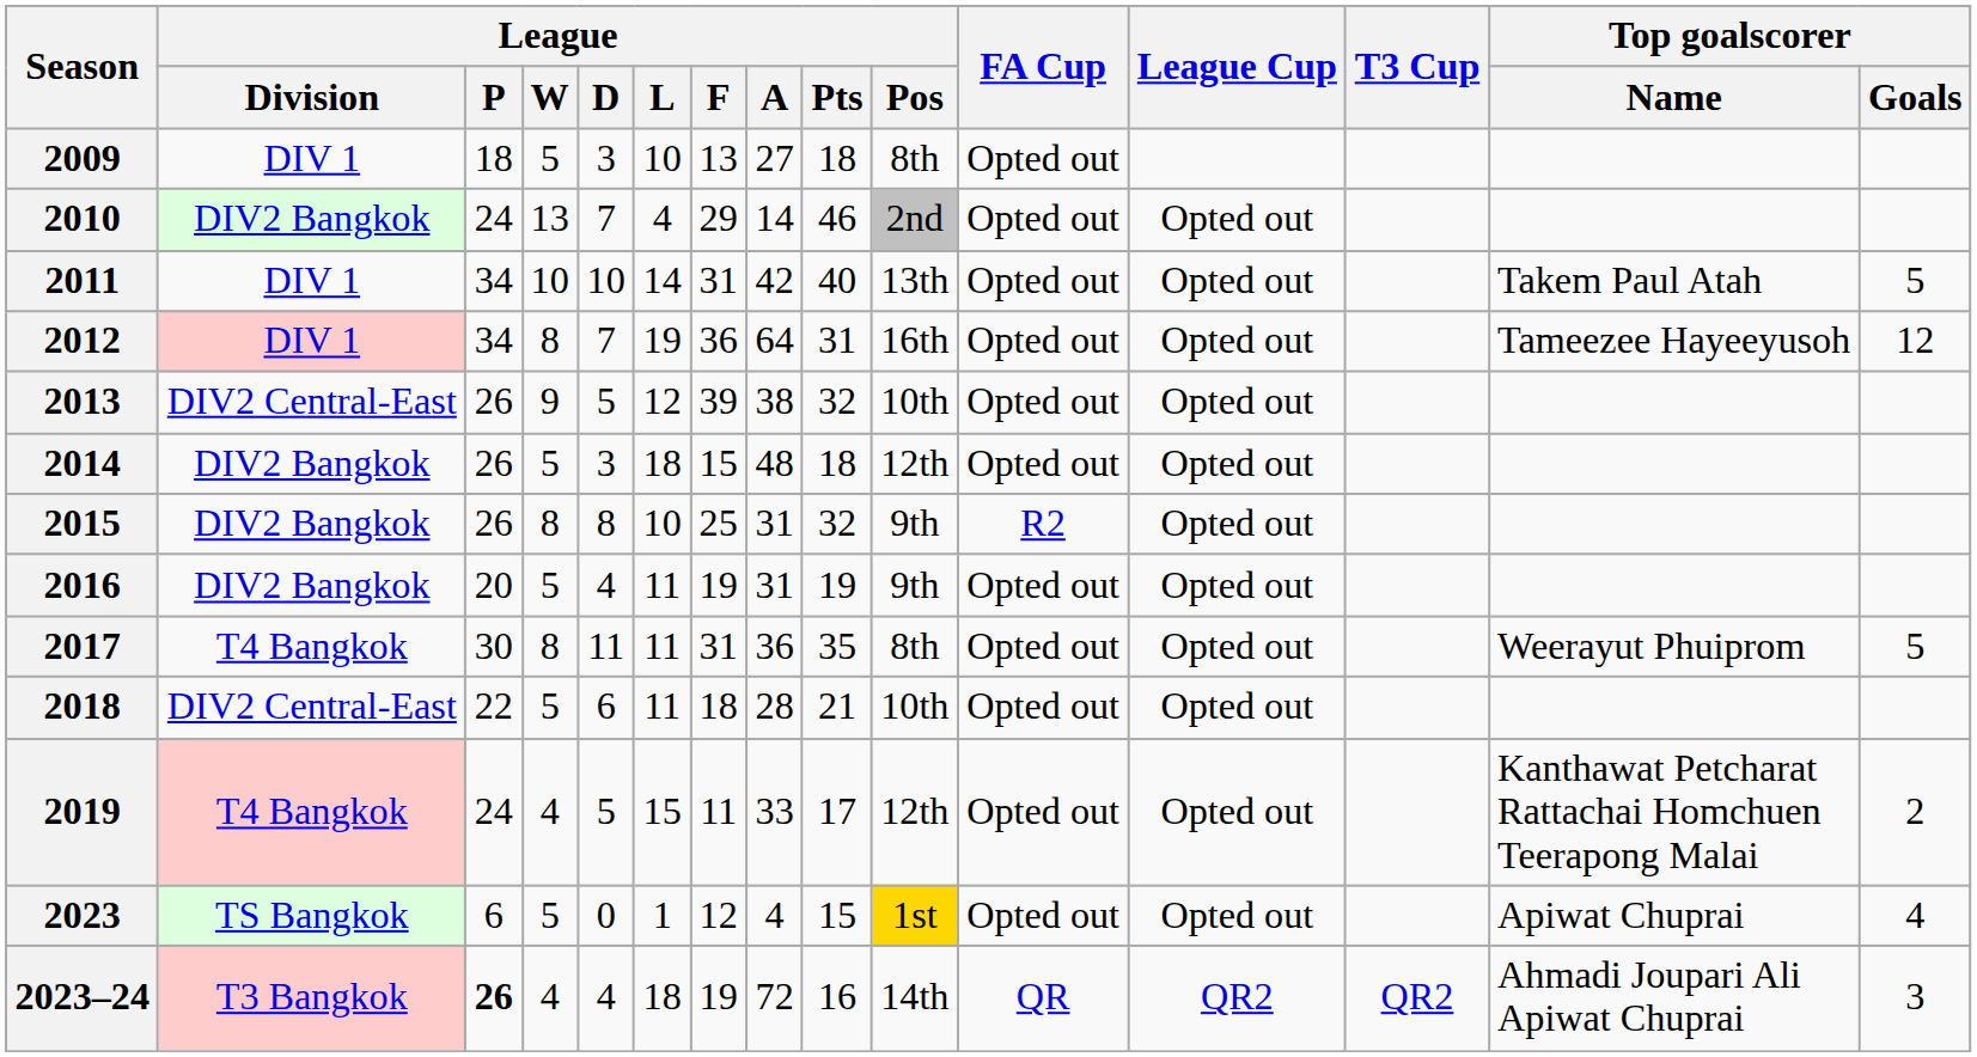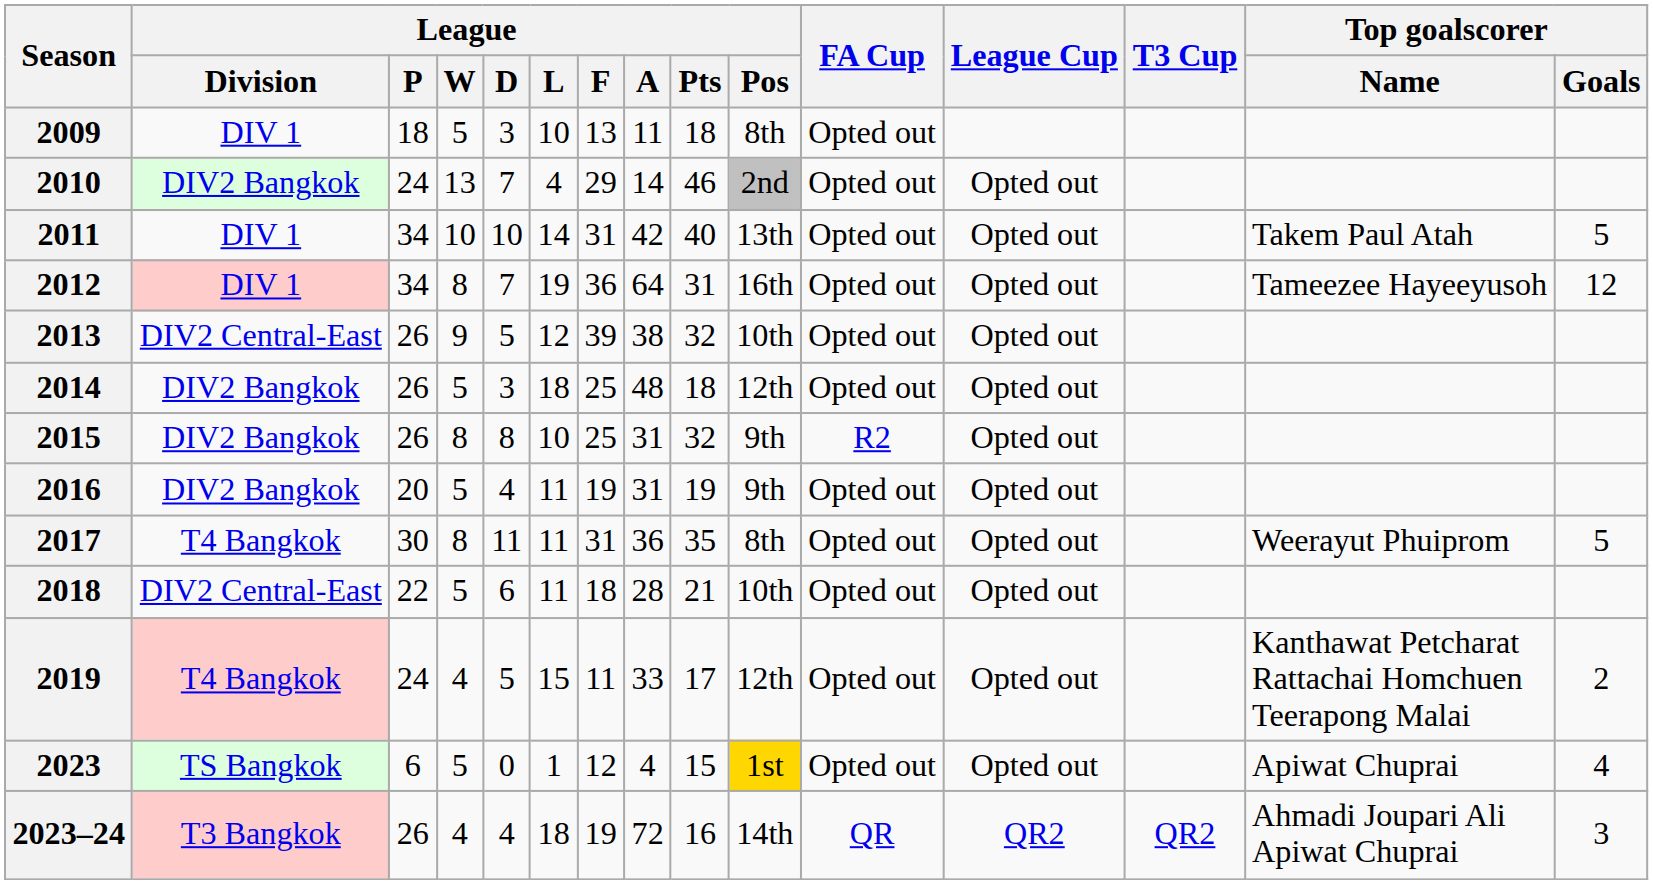2009 | League / A: 27 -> 11
2014 | League / F: 15 -> 25
2023–24 | League / P: bold -> normal
